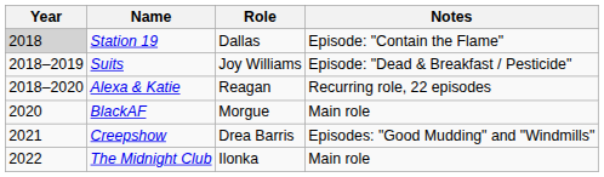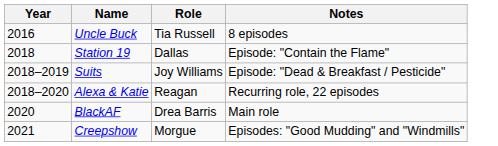+ row: 2016 | Uncle Buck | Tia Russell | 8 episodes
Station 19 | Year: lightgrey background -> no background
BlackAF | Role: Morgue -> Drea Barris
Creepshow | Role: Drea Barris -> Morgue
- row: 2022 | The Midnight Club | Ilonka | Main role
